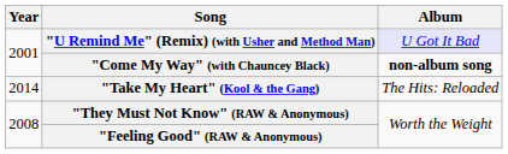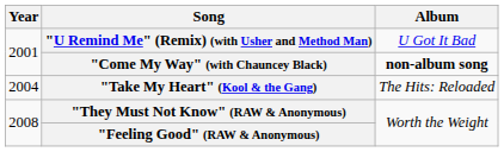"U Remind Me" (Remix) (with Usher and Method Man) | Album: lavender background -> no background
"Take My Heart" (Kool & the Gang) | Year: 2014 -> 2004
